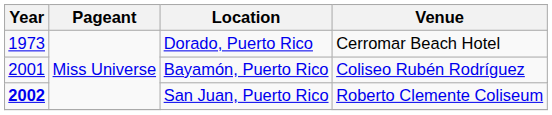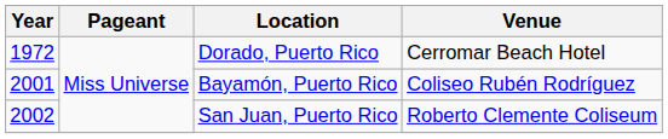Dorado, Puerto Rico | Year: 1973 -> 1972
San Juan, Puerto Rico / Roberto Clemente Coliseum | Year: bold -> normal
